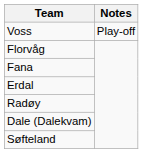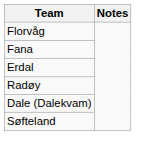- row: Voss | Play-off
